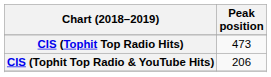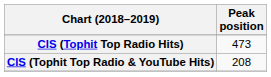CIS (Tophit Top Radio & YouTube Hits) | Peak position: 206 -> 208
